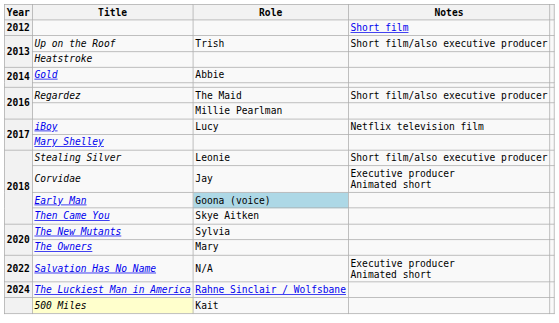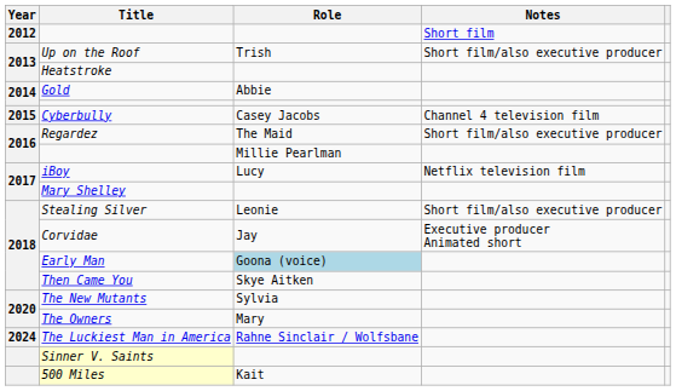+ row: 2015 | Cyberbully | Casey Jacobs | Channel 4 television film
- row: 2022 | Salvation Has No Name | N/A | Executive producer Animated short
+ row: Sinner V. Saints
